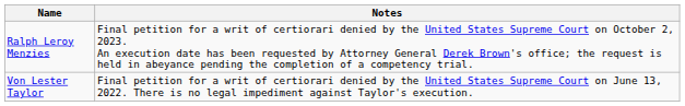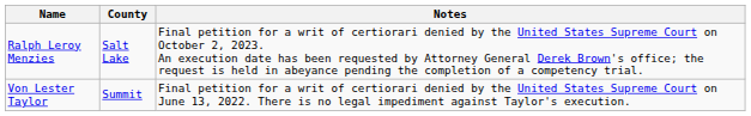+ column: County | Salt Lake | Summit
